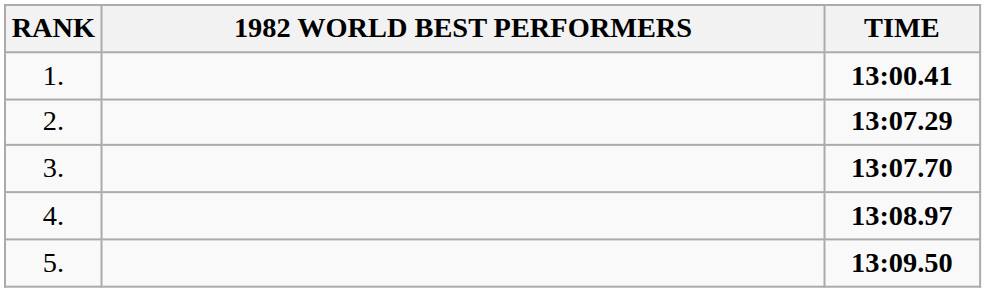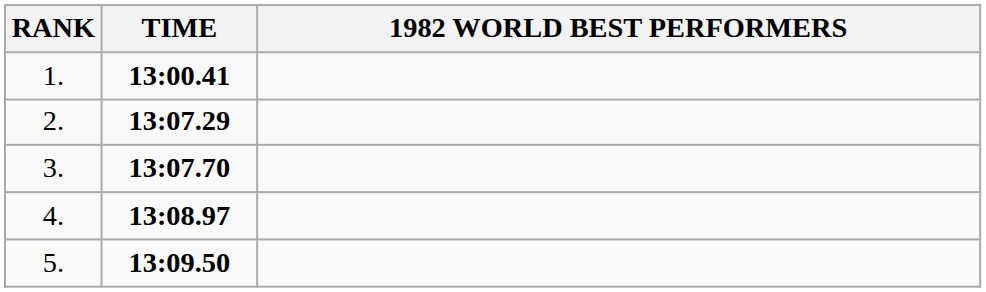columns swapped: 1982 WORLD BEST PERFORMERS <-> TIME
